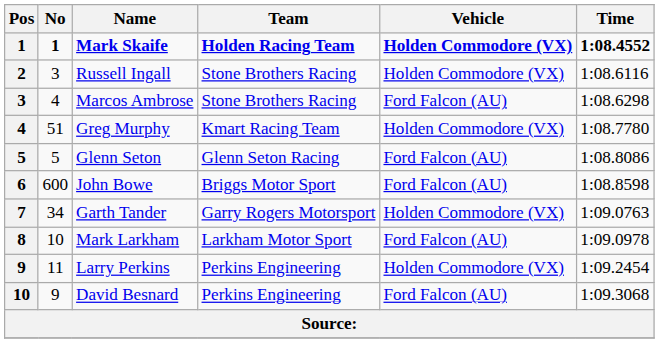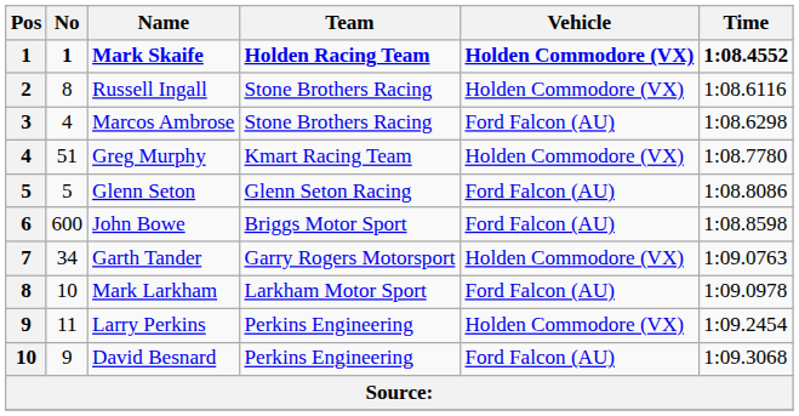Russell Ingall | No: 3 -> 8
